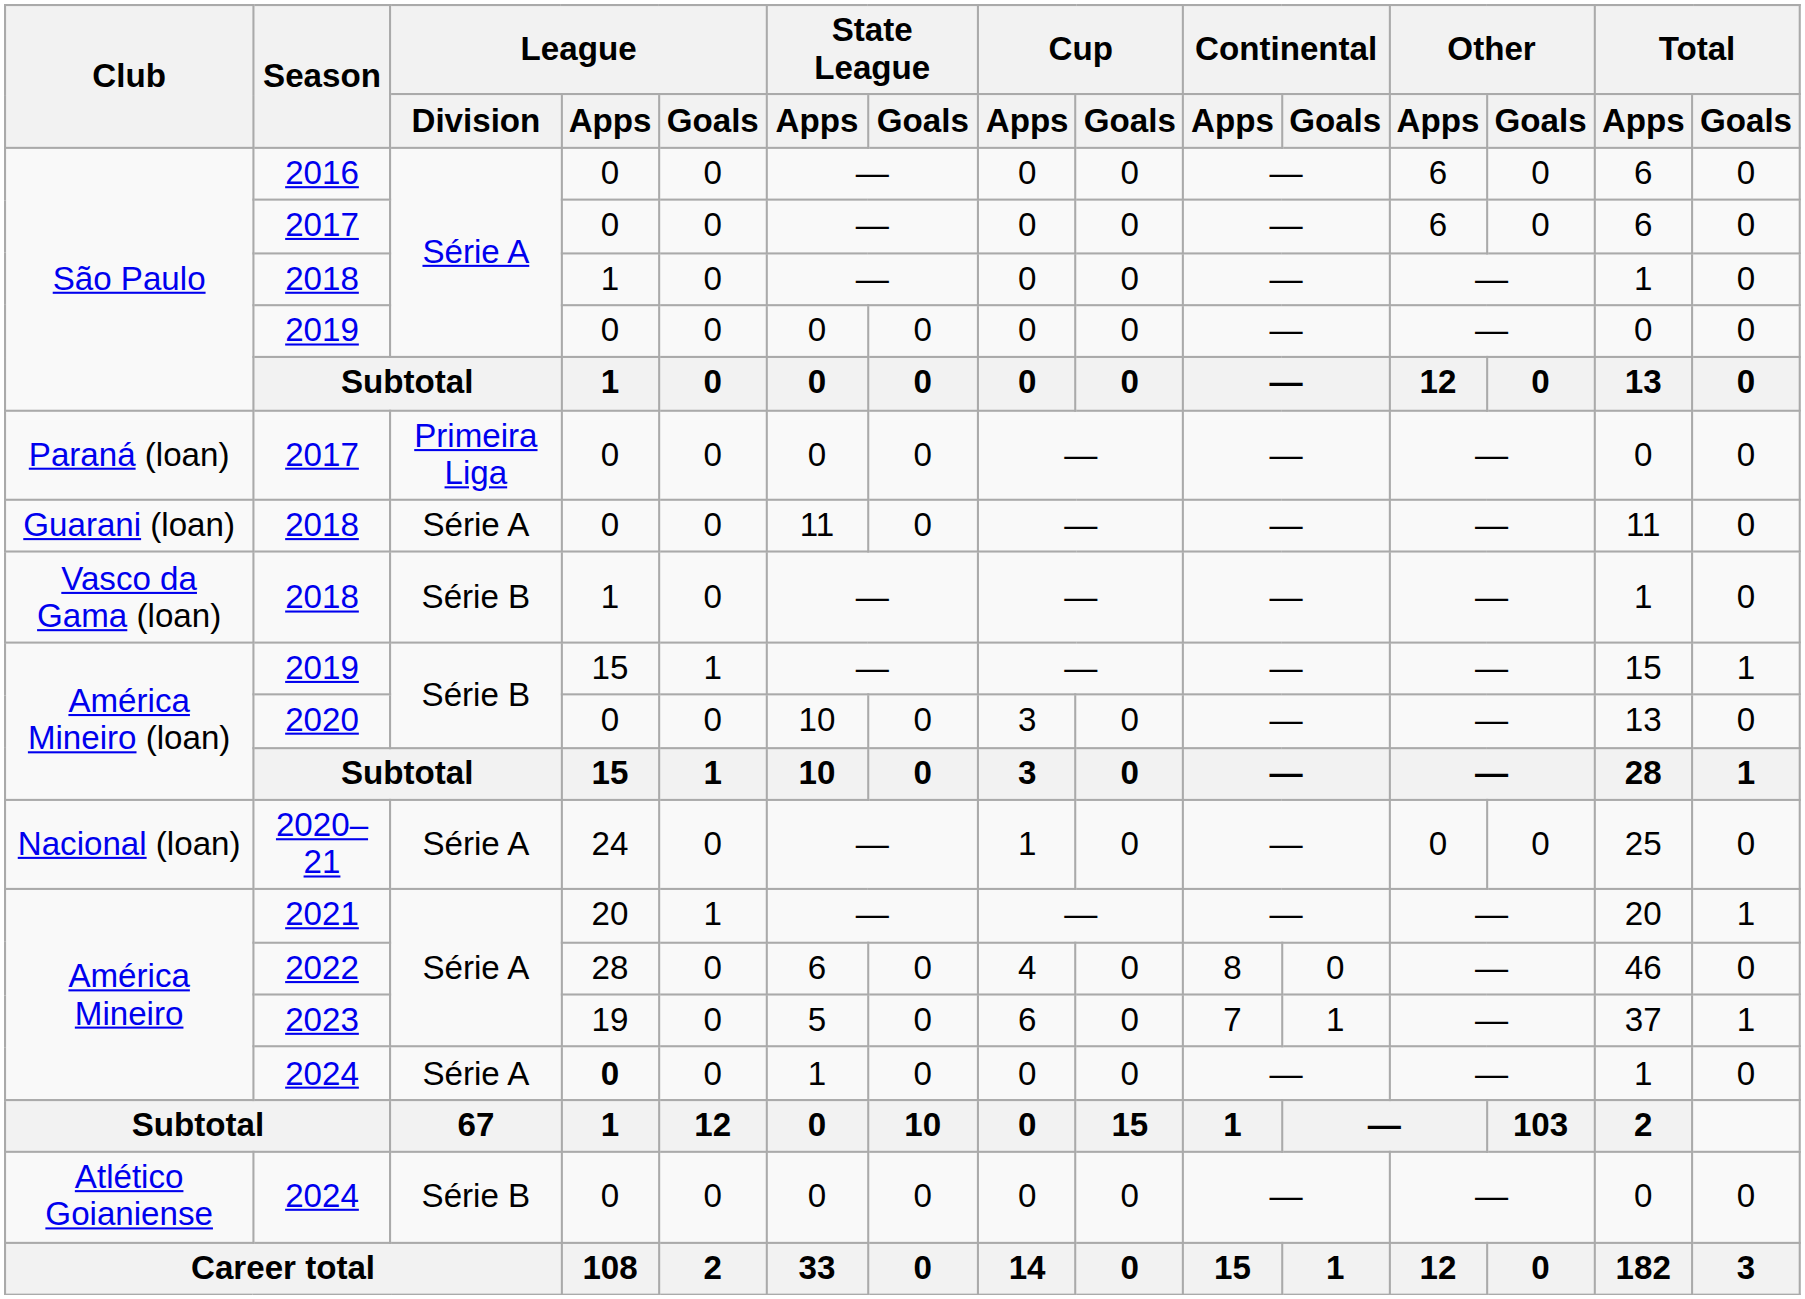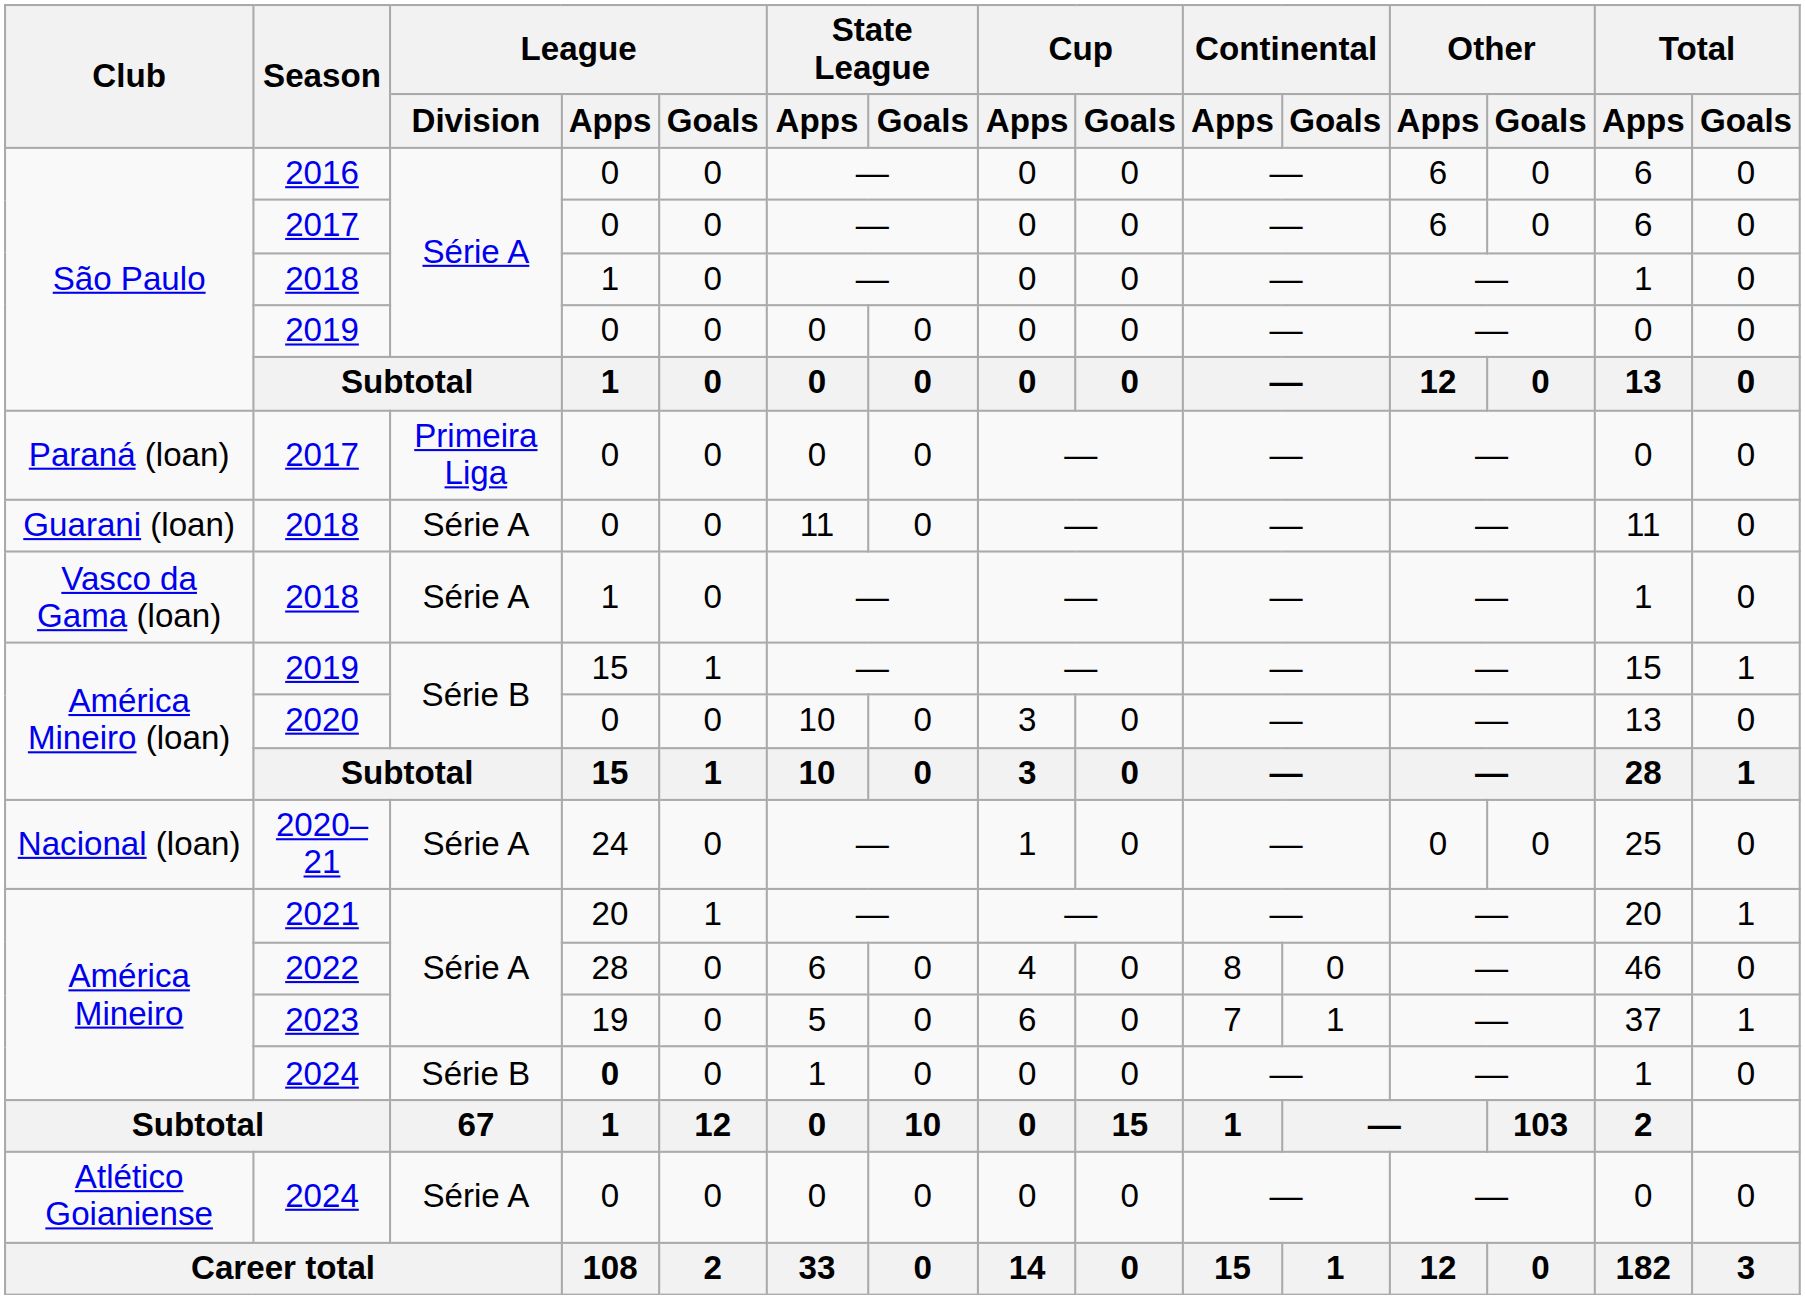Vasco da Gama (loan) / 2018 | League / Division: Série B -> Série A
América Mineiro / 2024 | League / Division: Série A -> Série B
Atlético Goianiense / 2024 | League / Division: Série B -> Série A
